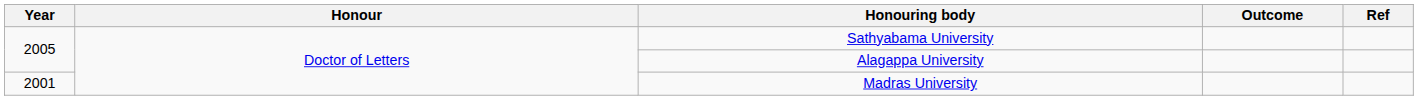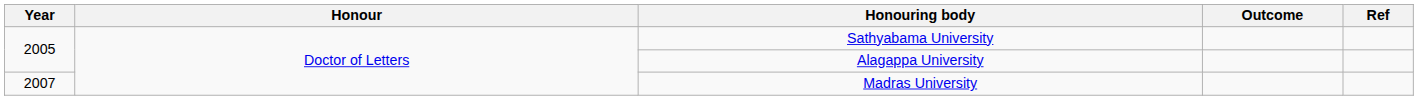Madras University | Year: 2001 -> 2007
